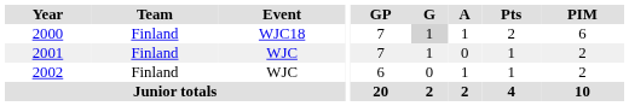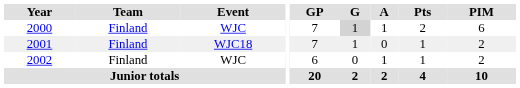2000 | Event: WJC18 -> WJC
2001 | Event: WJC -> WJC18
